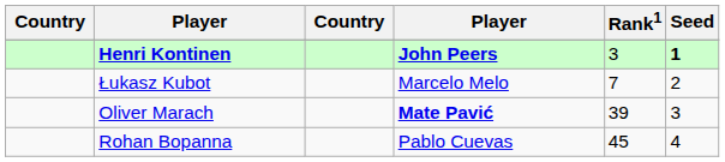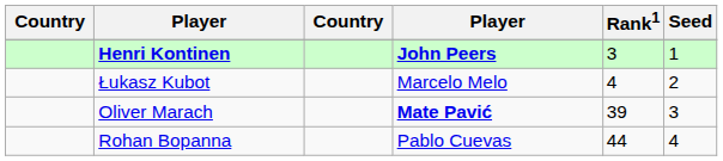Henri Kontinen | Seed: bold -> normal
Łukasz Kubot | Rank1: 7 -> 4
Rohan Bopanna | Rank1: 45 -> 44
